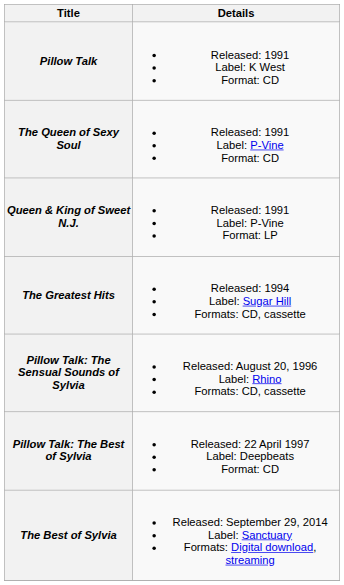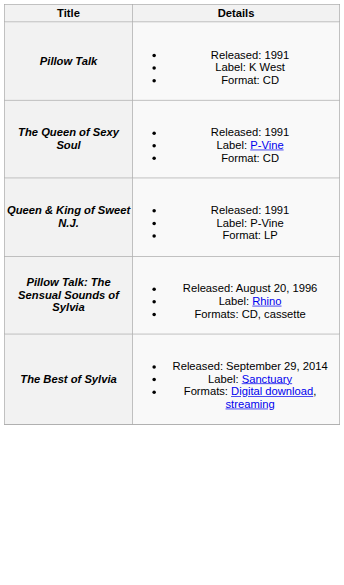- row: The Greatest Hits | Released: 1994 Label: Sugar Hill Formats: CD, cassette
- row: Pillow Talk: The Best of Sylvia | Released: 22 April 1997 Label: Deepbeats Format: CD
